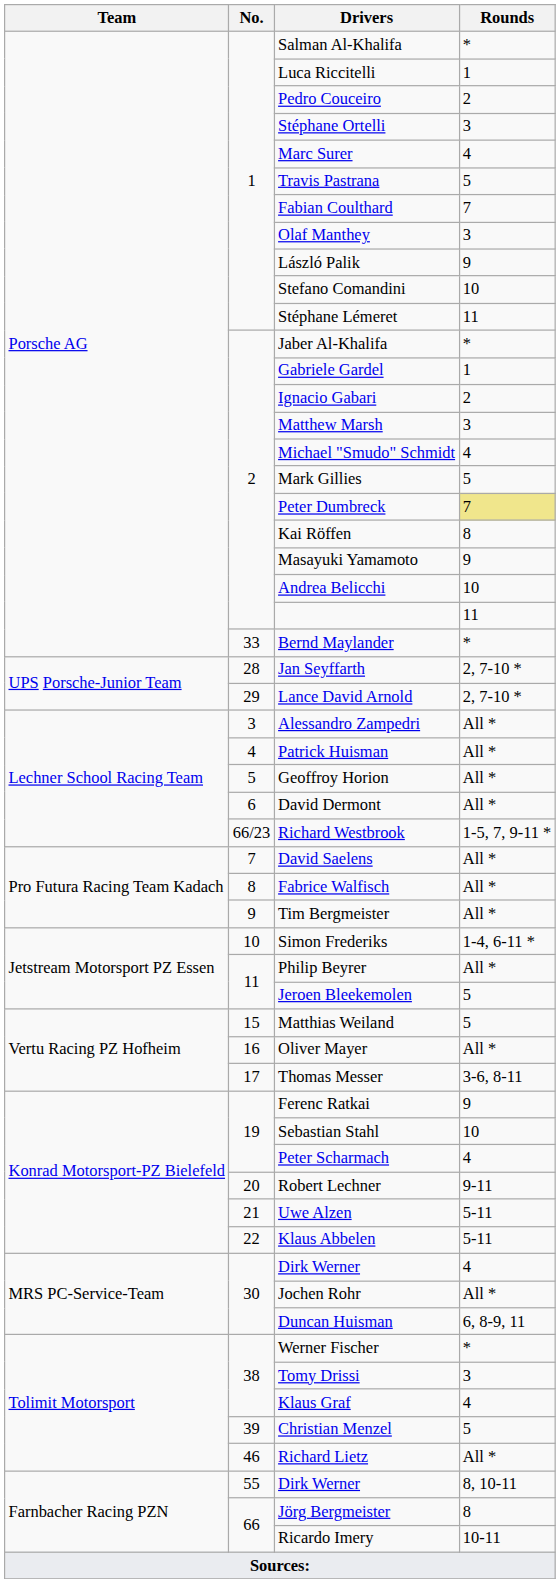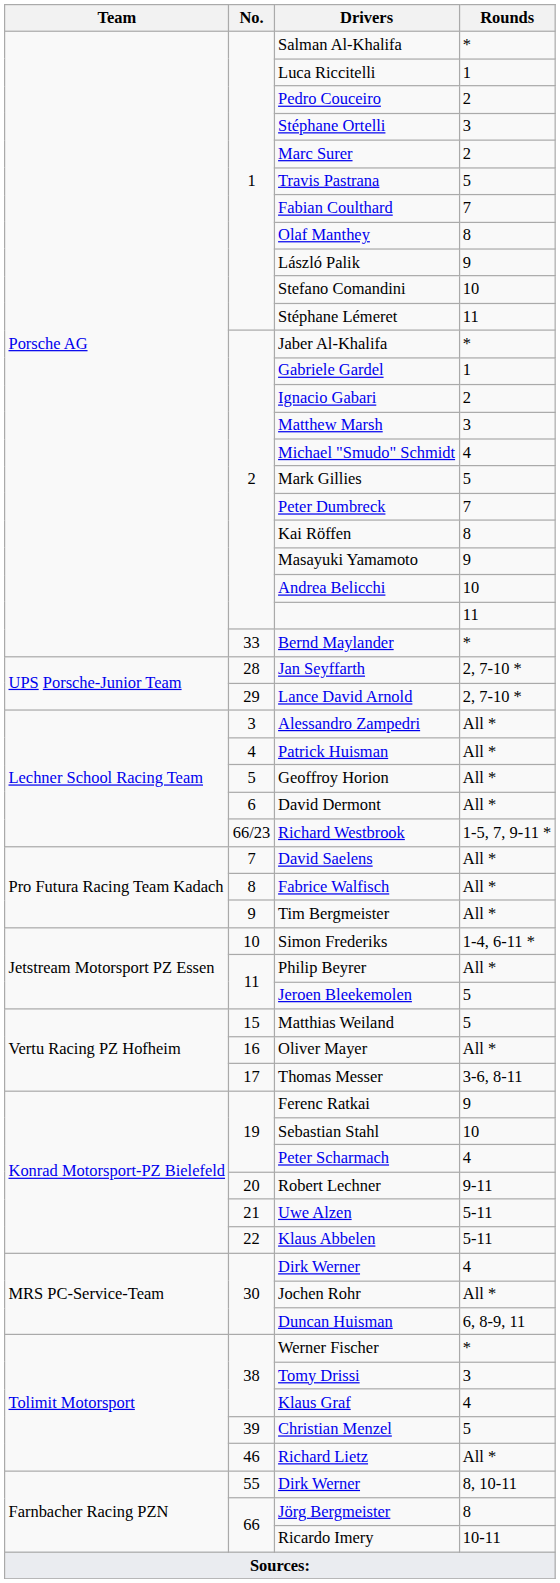Marc Surer | Rounds: 4 -> 2
Olaf Manthey | Rounds: 3 -> 8
Peter Dumbreck | Rounds: khaki background -> no background
